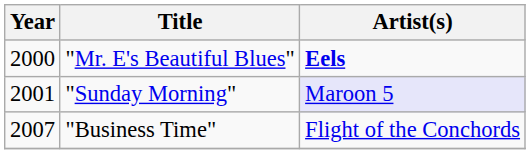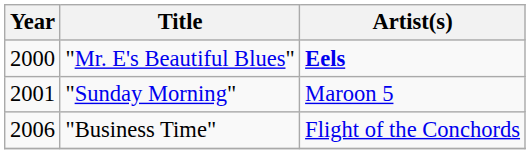"Sunday Morning" | Artist(s): lavender background -> no background
"Business Time" | Year: 2007 -> 2006
